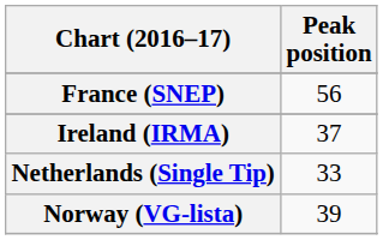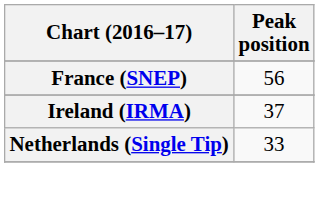- row: Norway (VG-lista) | 39
